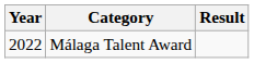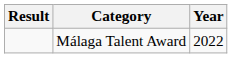columns swapped: Year <-> Result
